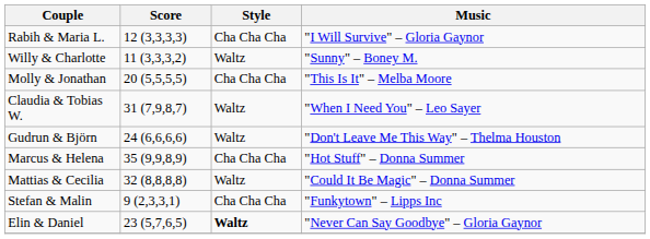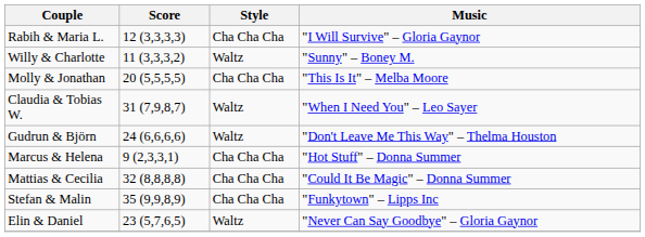Marcus & Helena | Score: 35 (9,9,8,9) -> 9 (2,3,3,1)
Mattias & Cecilia | Style: Waltz -> Cha Cha Cha
Stefan & Malin | Score: 9 (2,3,3,1) -> 35 (9,9,8,9)
Elin & Daniel | Style: bold -> normal
